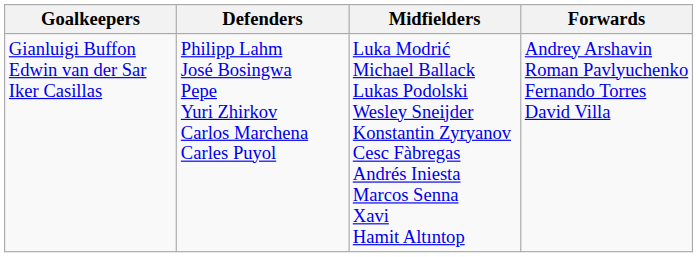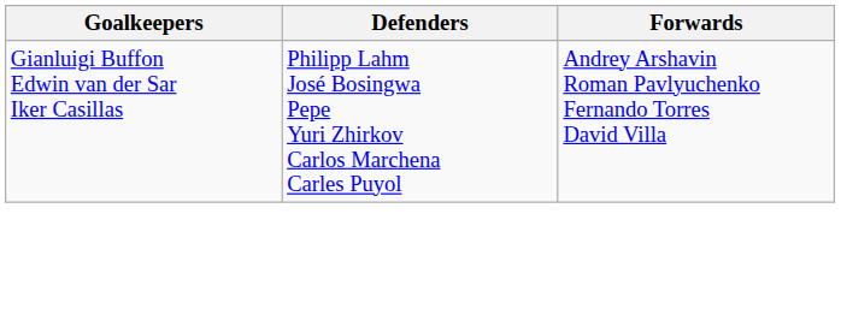- column: Midfielders | Luka Modrić Michael Ballack Lukas Podolski Wesley Sneijder Konstantin Zyryanov Cesc Fàbregas Andrés Iniesta Marcos Senna Xavi Hamit Altıntop
